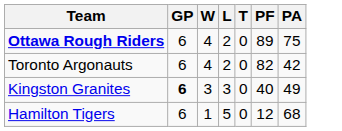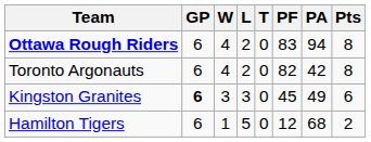+ column: Pts | 8 | 8 | 6 | 2
Ottawa Rough Riders | PF: 89 -> 83
Ottawa Rough Riders | PA: 75 -> 94
Kingston Granites | PF: 40 -> 45
